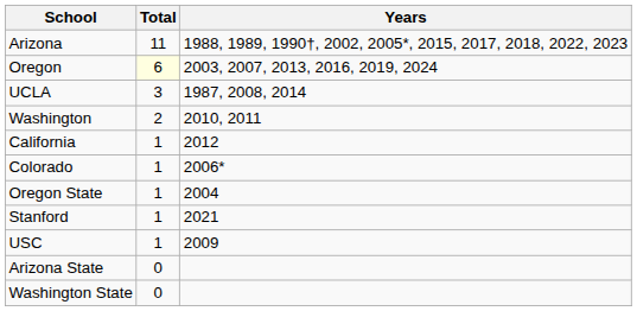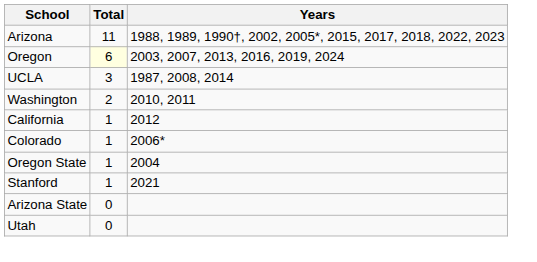- row: USC | 1 | 2009
+ row: Utah | 0
- row: Washington State | 0
